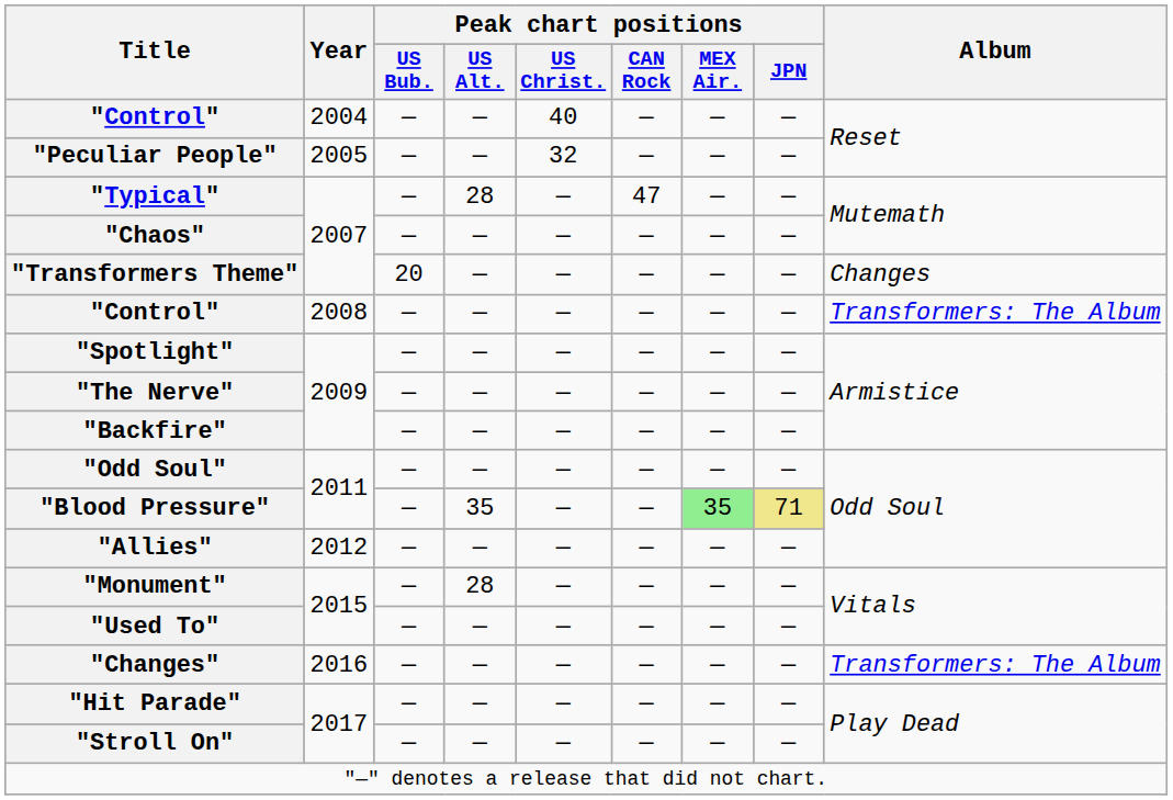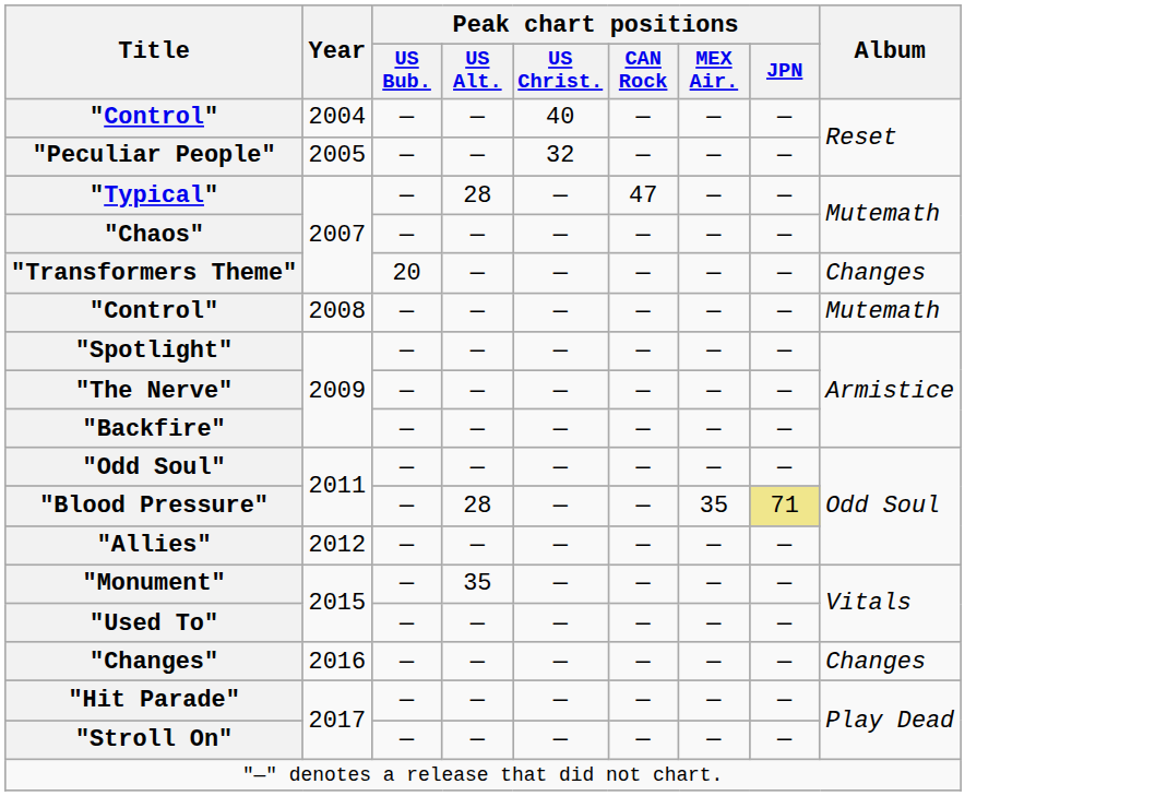"Control" / 2008 | Album: Transformers: The Album -> Mutemath
"Blood Pressure" | Peak chart positions / US Alt.: 35 -> 28
"Blood Pressure" | Peak chart positions / MEX Air.: lightgreen background -> no background
"Monument" | Peak chart positions / US Alt.: 28 -> 35
"Changes" | Album: Transformers: The Album -> Changes
